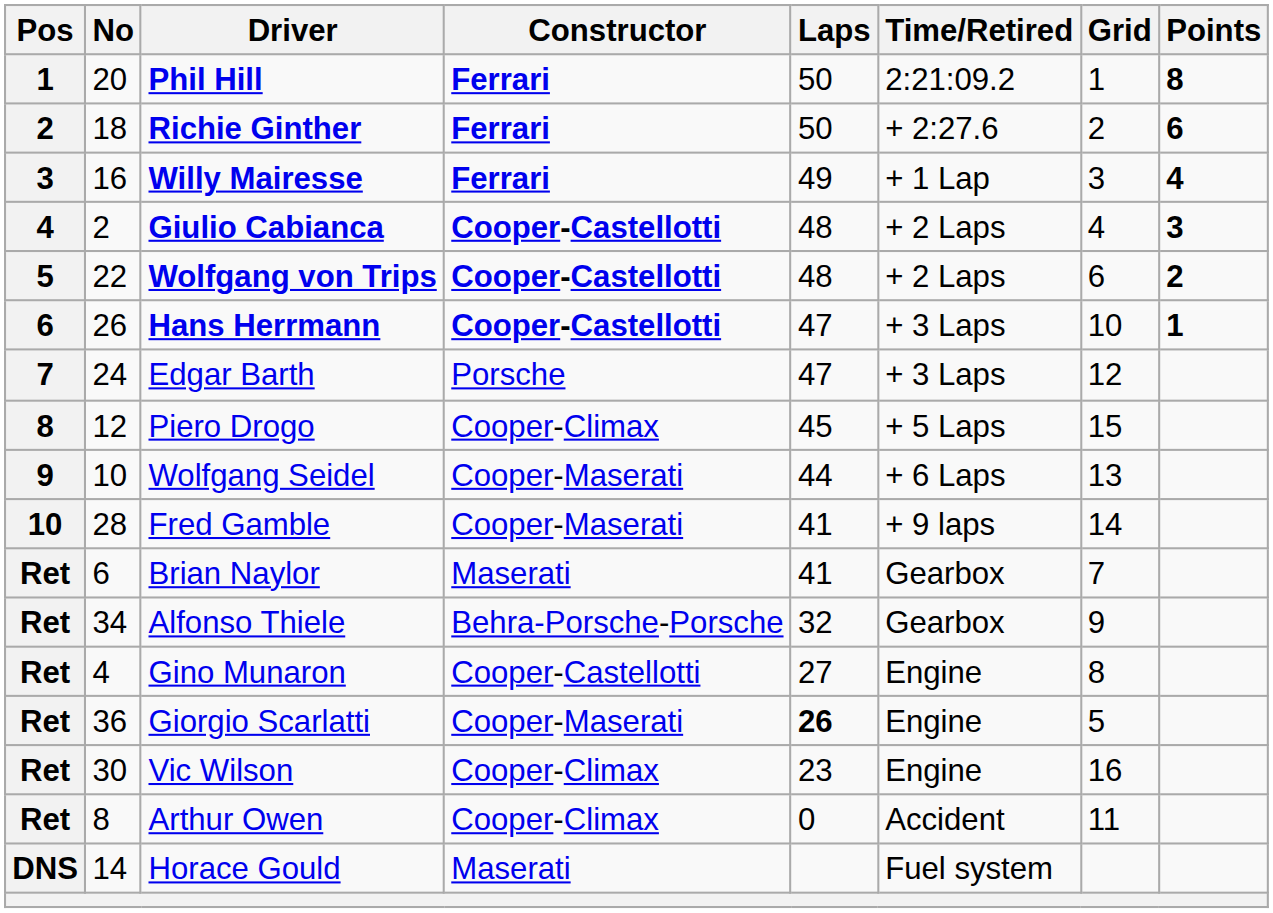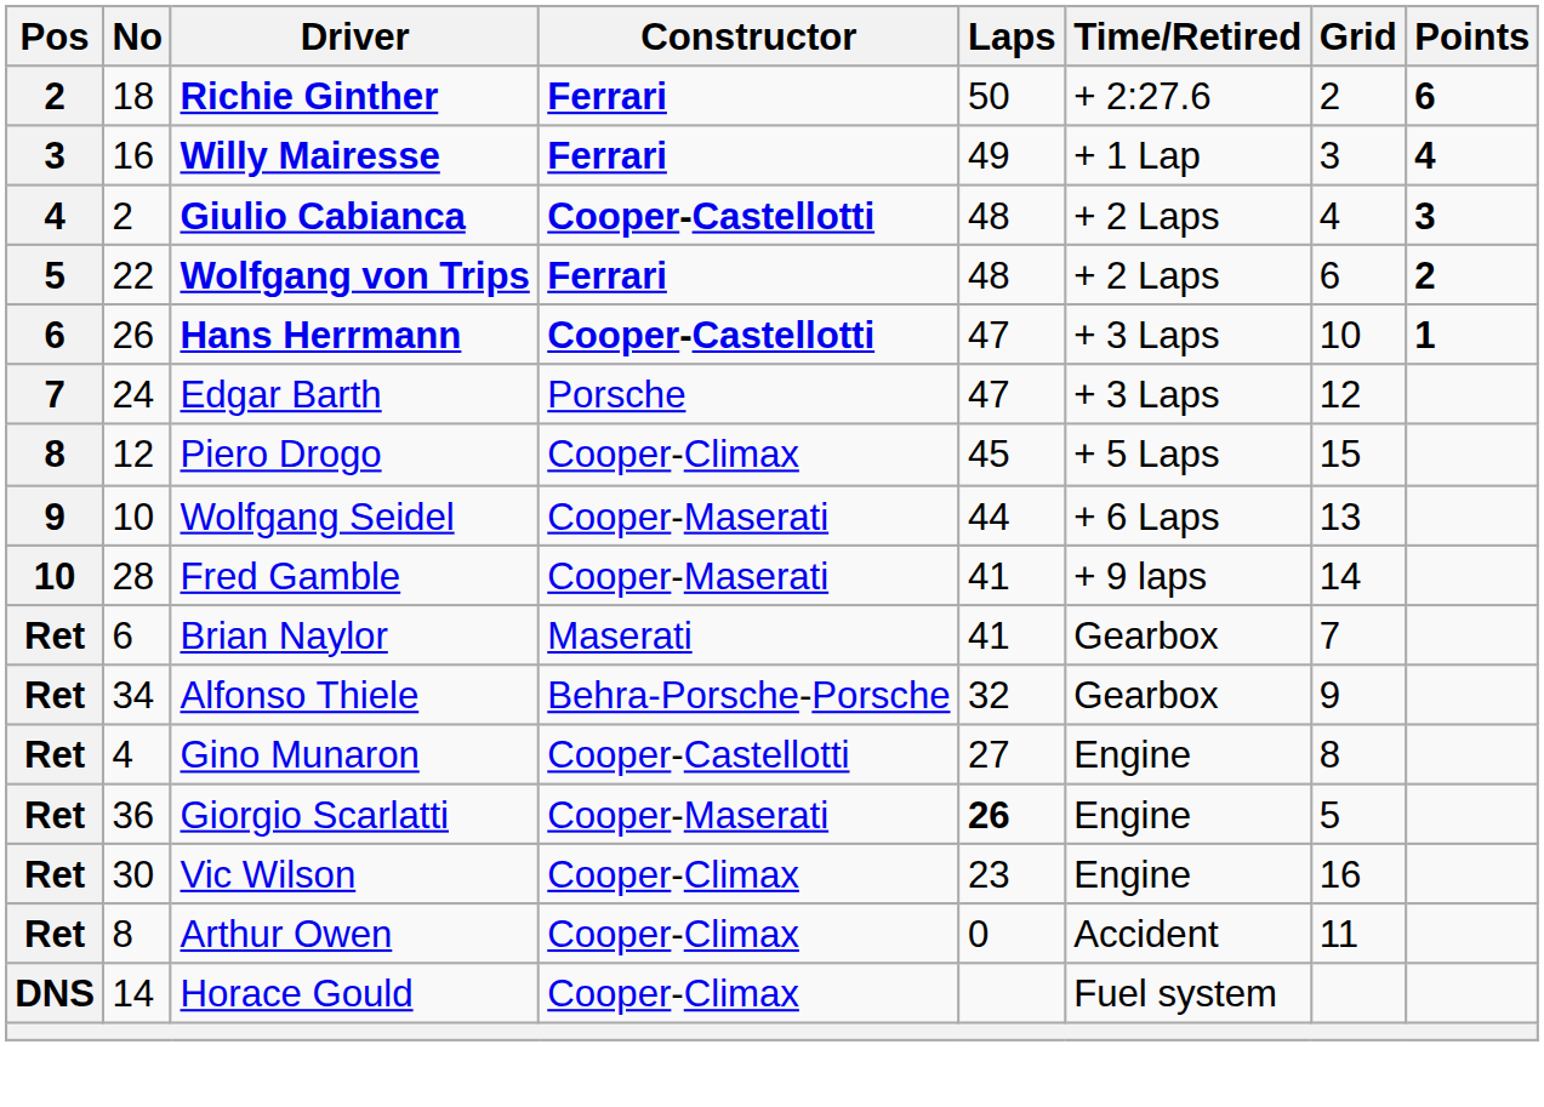- row: 1 | 20 | Phil Hill | Ferrari | 50 | 2:21:09.2 | 1 | 8
Wolfgang von Trips | Constructor: Cooper-Castellotti -> Ferrari
Horace Gould | Constructor: Maserati -> Cooper-Climax
